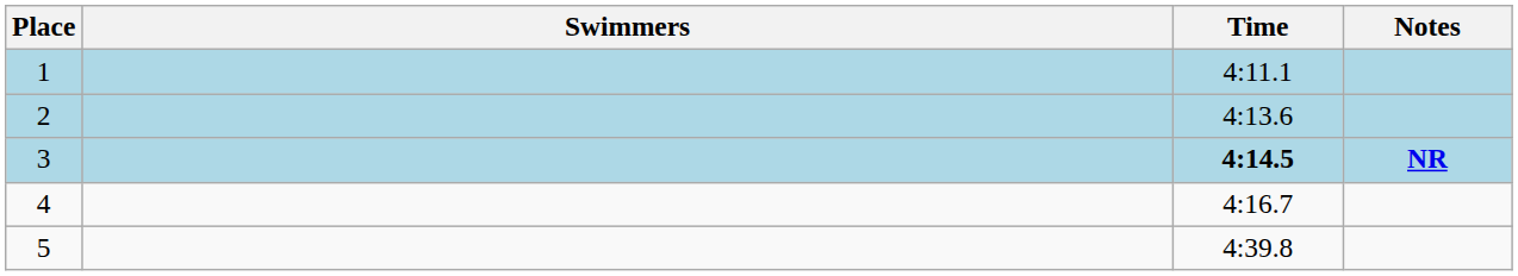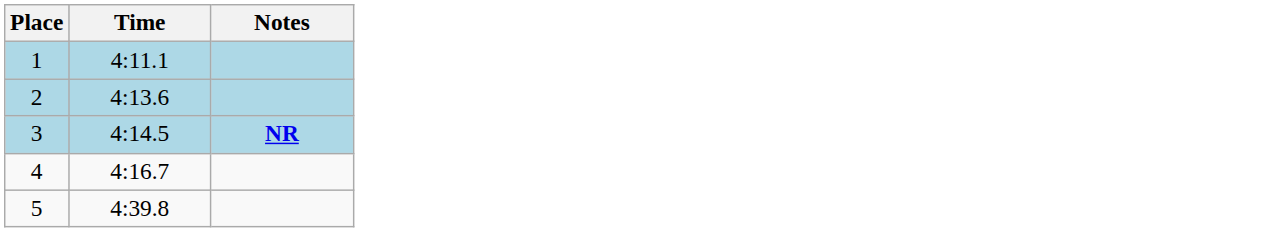- column: Swimmers
3 | Time: bold -> normal
